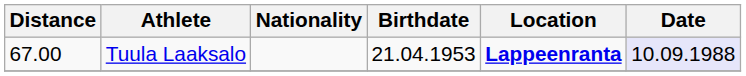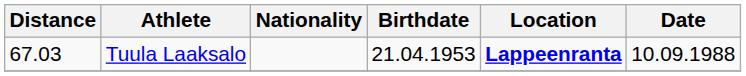Tuula Laaksalo | Distance: 67.00 -> 67.03
Tuula Laaksalo | Date: lavender background -> no background
